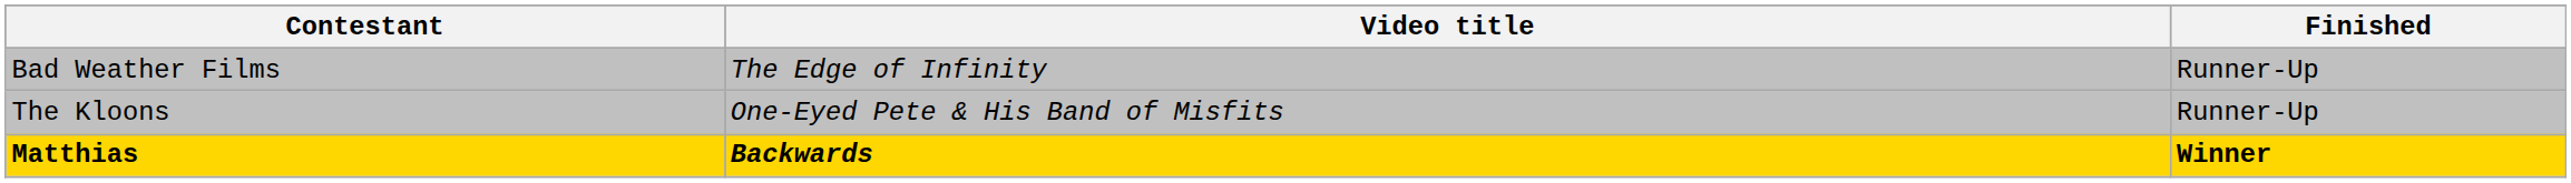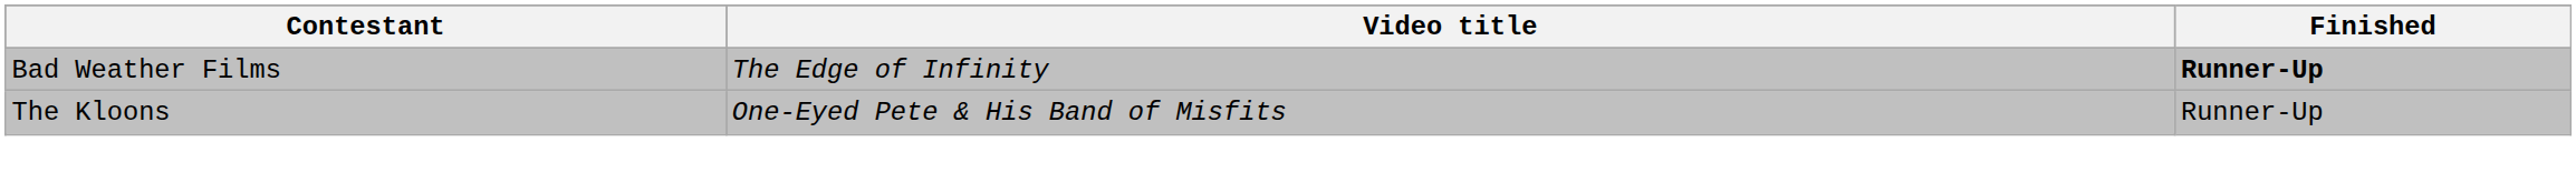Bad Weather Films | Finished: normal -> bold
- row: Matthias | Backwards | Winner
